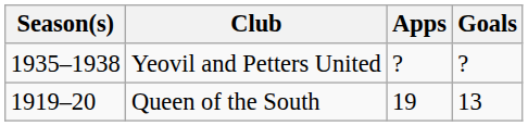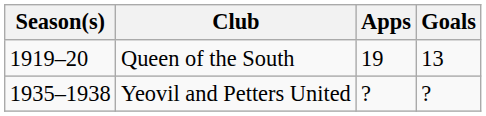rows swapped: Queen of the South <-> Yeovil and Petters United
